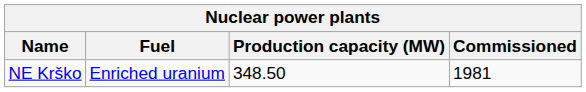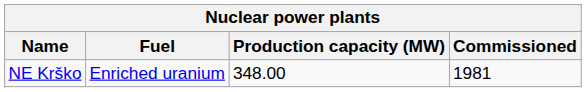NE Krško | Production capacity (MW): 348.50 -> 348.00
